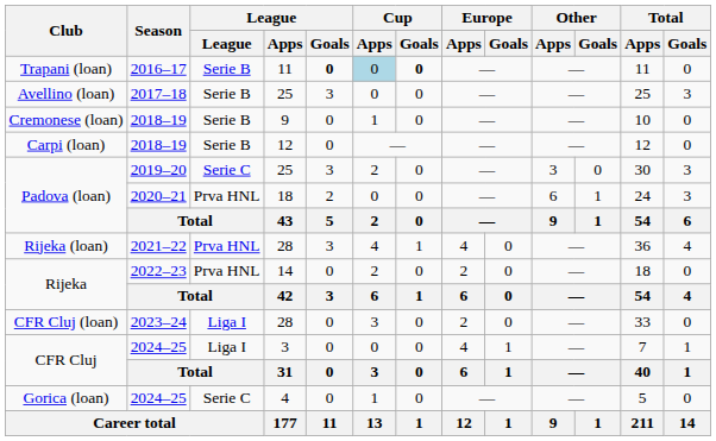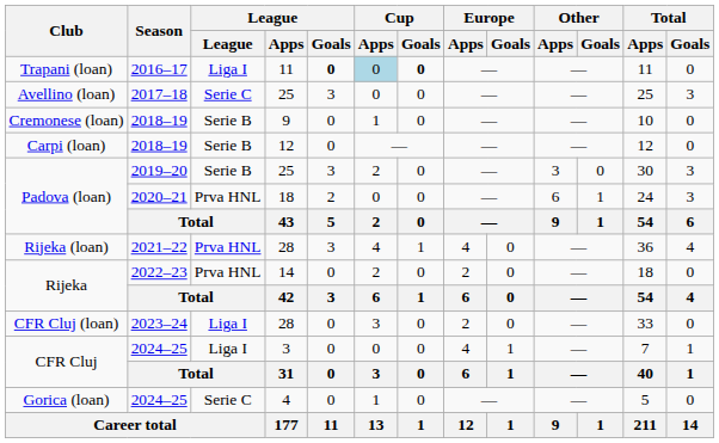Trapani (loan) | League: Serie B -> Liga I
Avellino (loan) | League: Serie B -> Serie C
Padova (loan) / 2019–20 | League: Serie C -> Serie B
